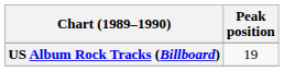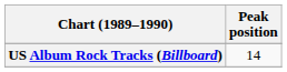US Album Rock Tracks (Billboard) | Peak position: 19 -> 14
